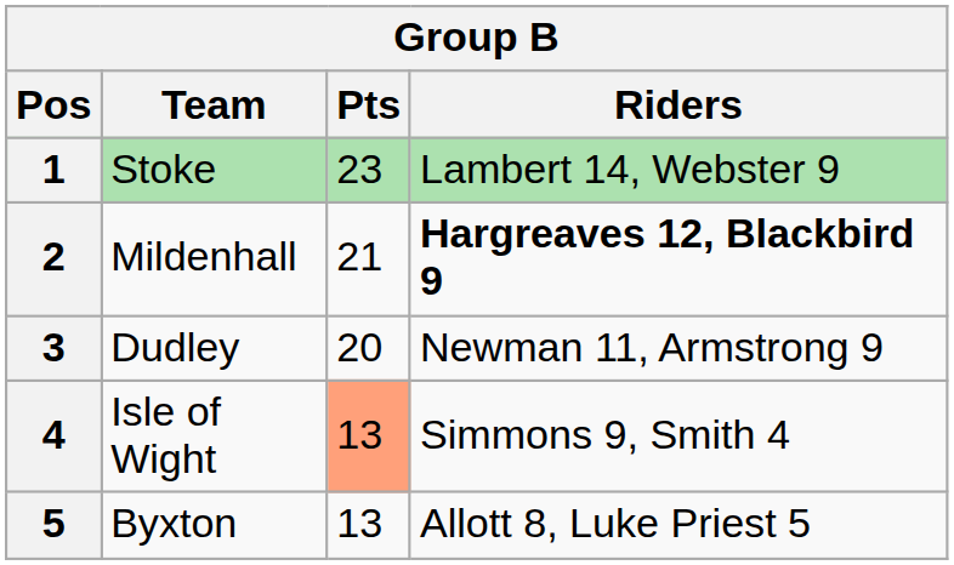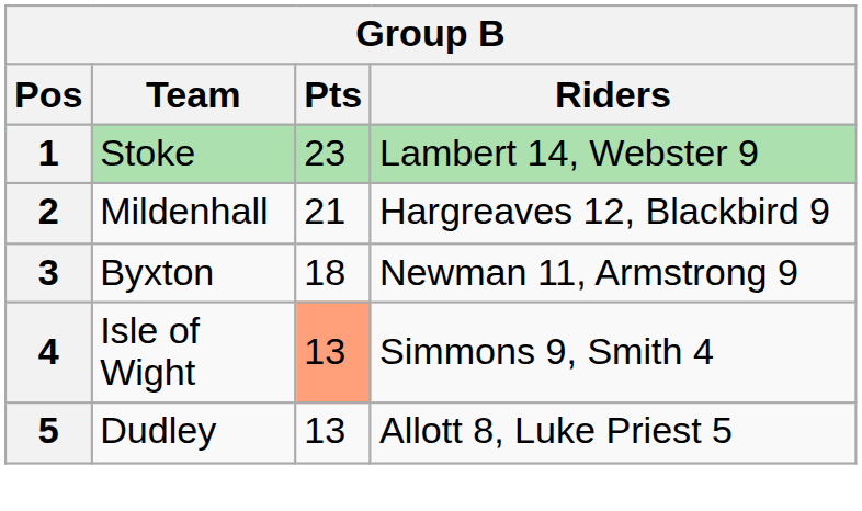2 | Riders: bold -> normal
3 | Team: Dudley -> Byxton
3 | Pts: 20 -> 18
5 | Team: Byxton -> Dudley
